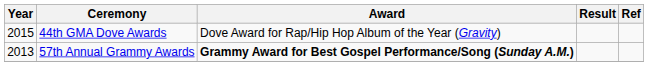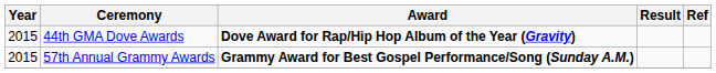44th GMA Dove Awards | Award: normal -> bold
57th Annual Grammy Awards | Year: 2013 -> 2015
